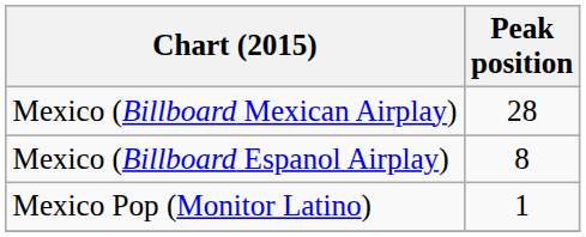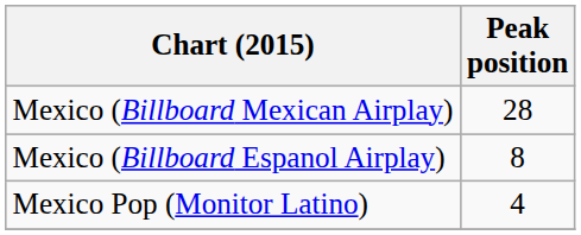Mexico Pop (Monitor Latino) | Peak position: 1 -> 4
